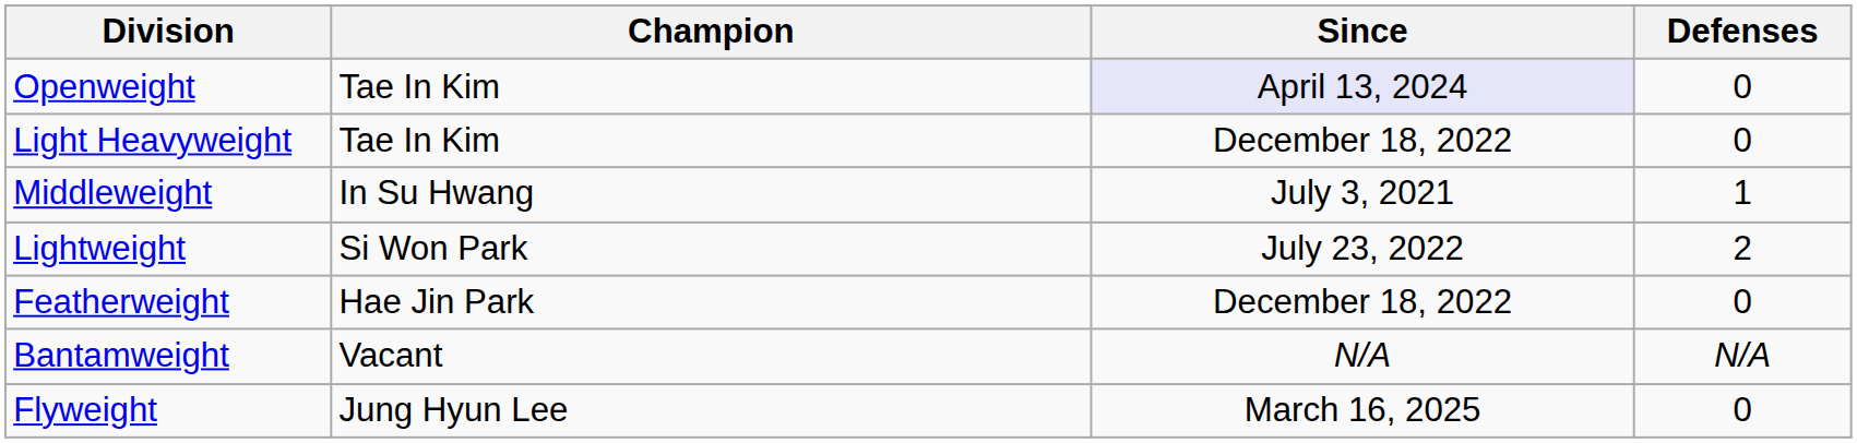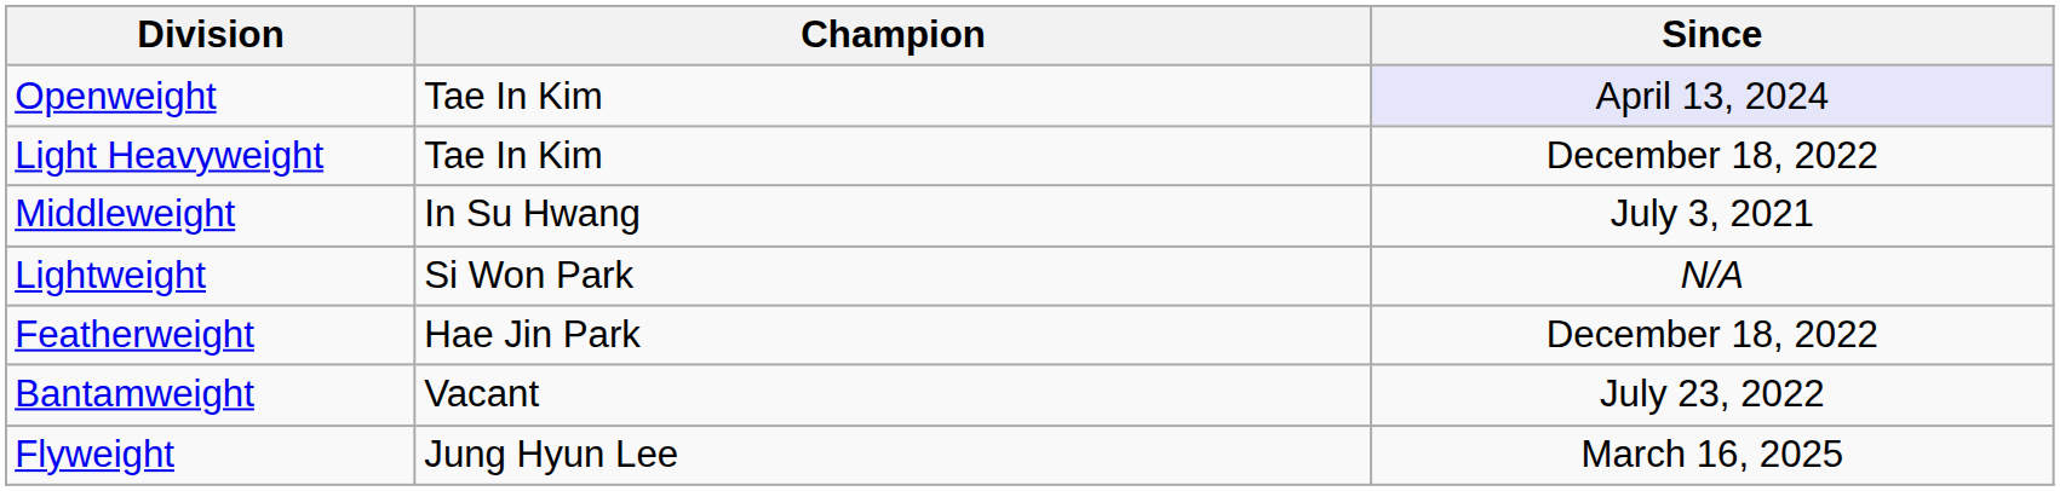- column: Defenses | 0 | 0 | 1 | 2 | 0 | N/A | 0
Lightweight | Since: July 23, 2022 -> N/A
Bantamweight | Since: N/A -> July 23, 2022
